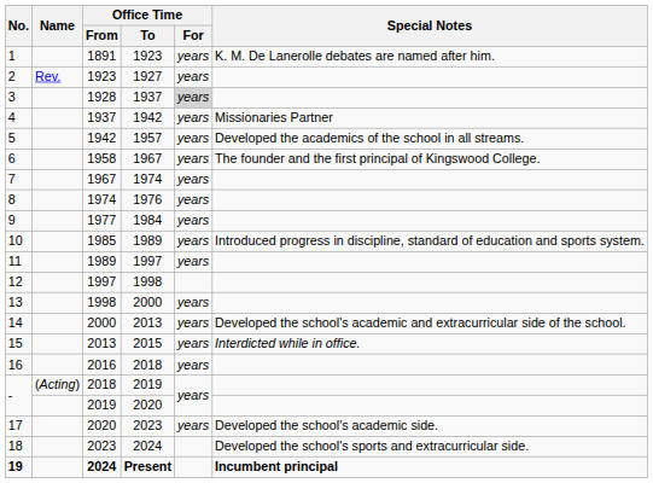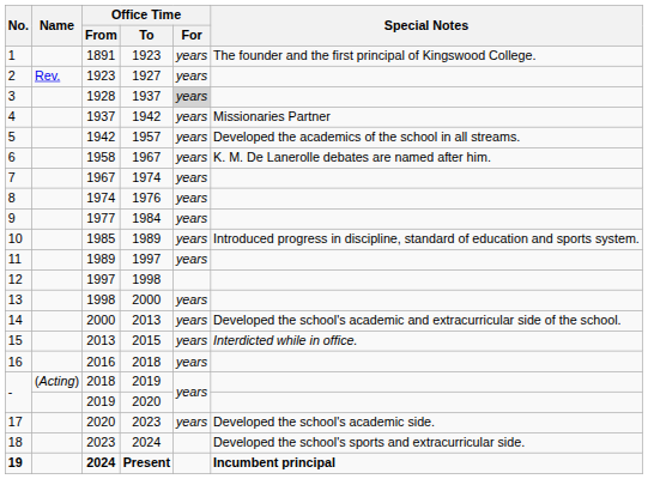1891 | Special Notes: K. M. De Lanerolle debates are named after him. -> The founder and the first principal of Kingswood College.
1958 | Special Notes: The founder and the first principal of Kingswood College. -> K. M. De Lanerolle debates are named after him.
